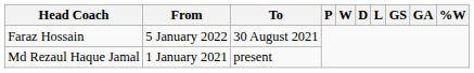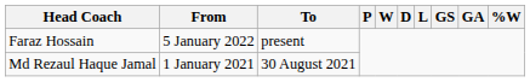Faraz Hossain | To: 30 August 2021 -> present
Md Rezaul Haque Jamal | To: present -> 30 August 2021
